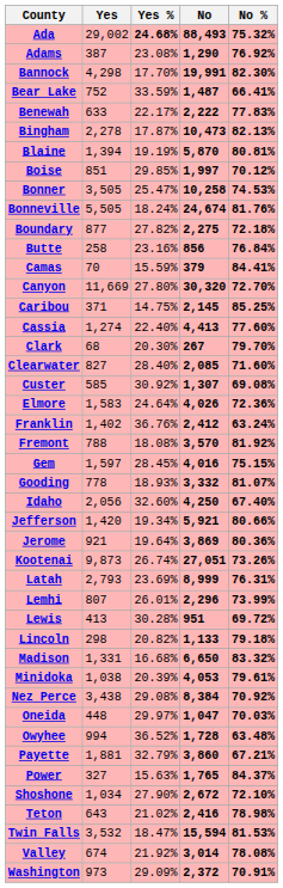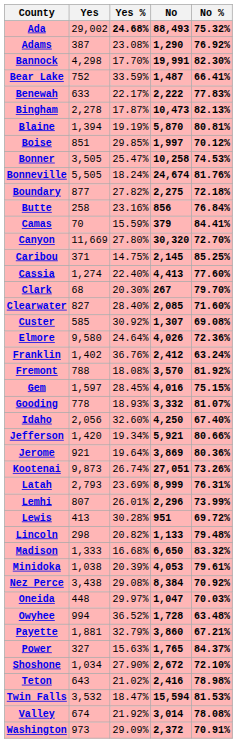Elmore | Yes: 1,583 -> 9,580
Lincoln | No %: 79.18% -> 79.48%
Madison | Yes: 1,331 -> 1,333
